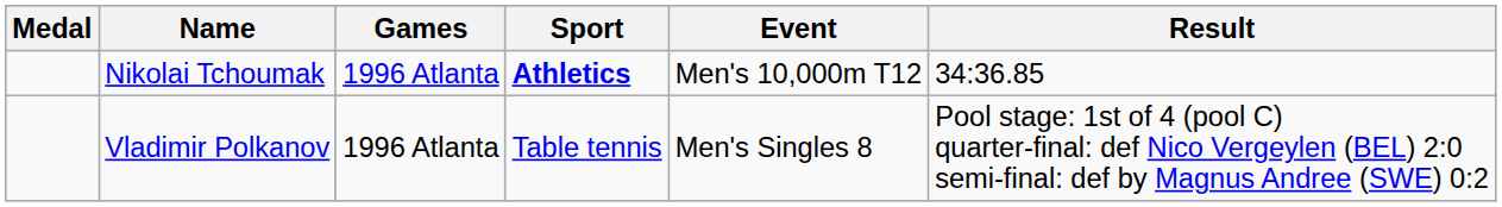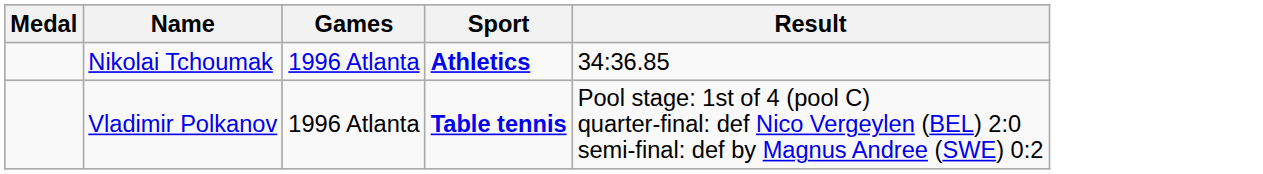- column: Event | Men's 10,000m T12 | Men's Singles 8
Vladimir Polkanov | Sport: normal -> bold
